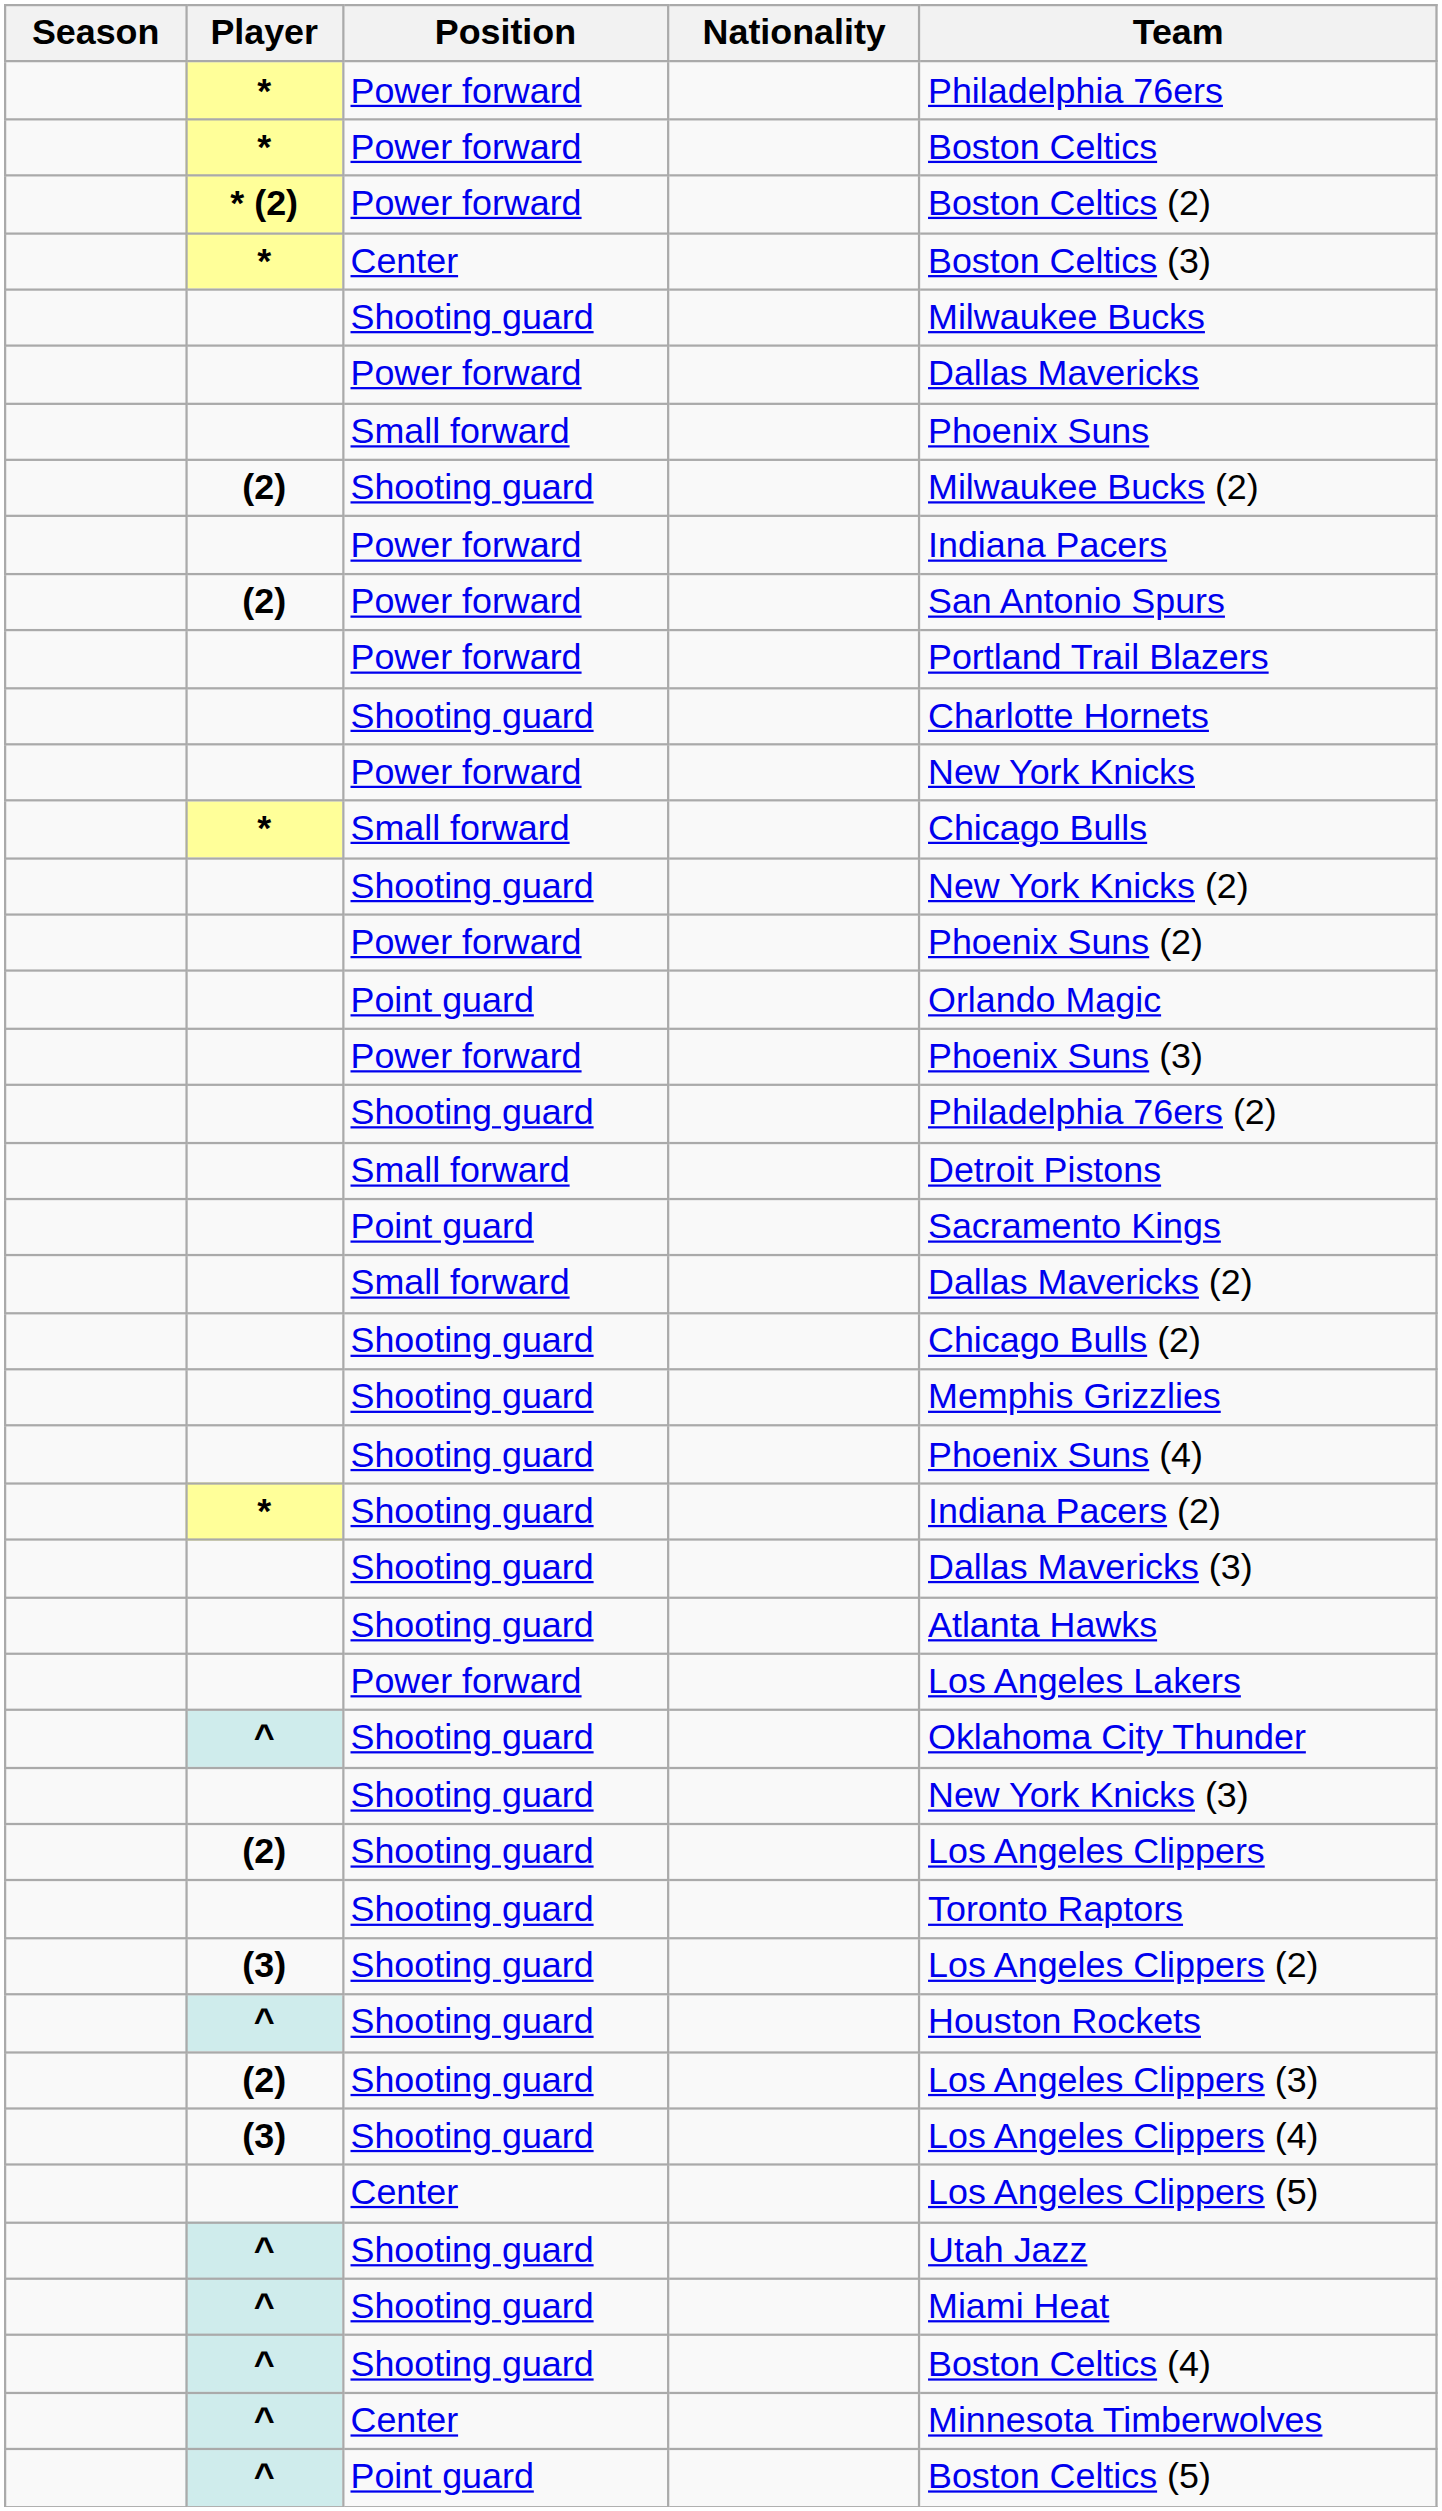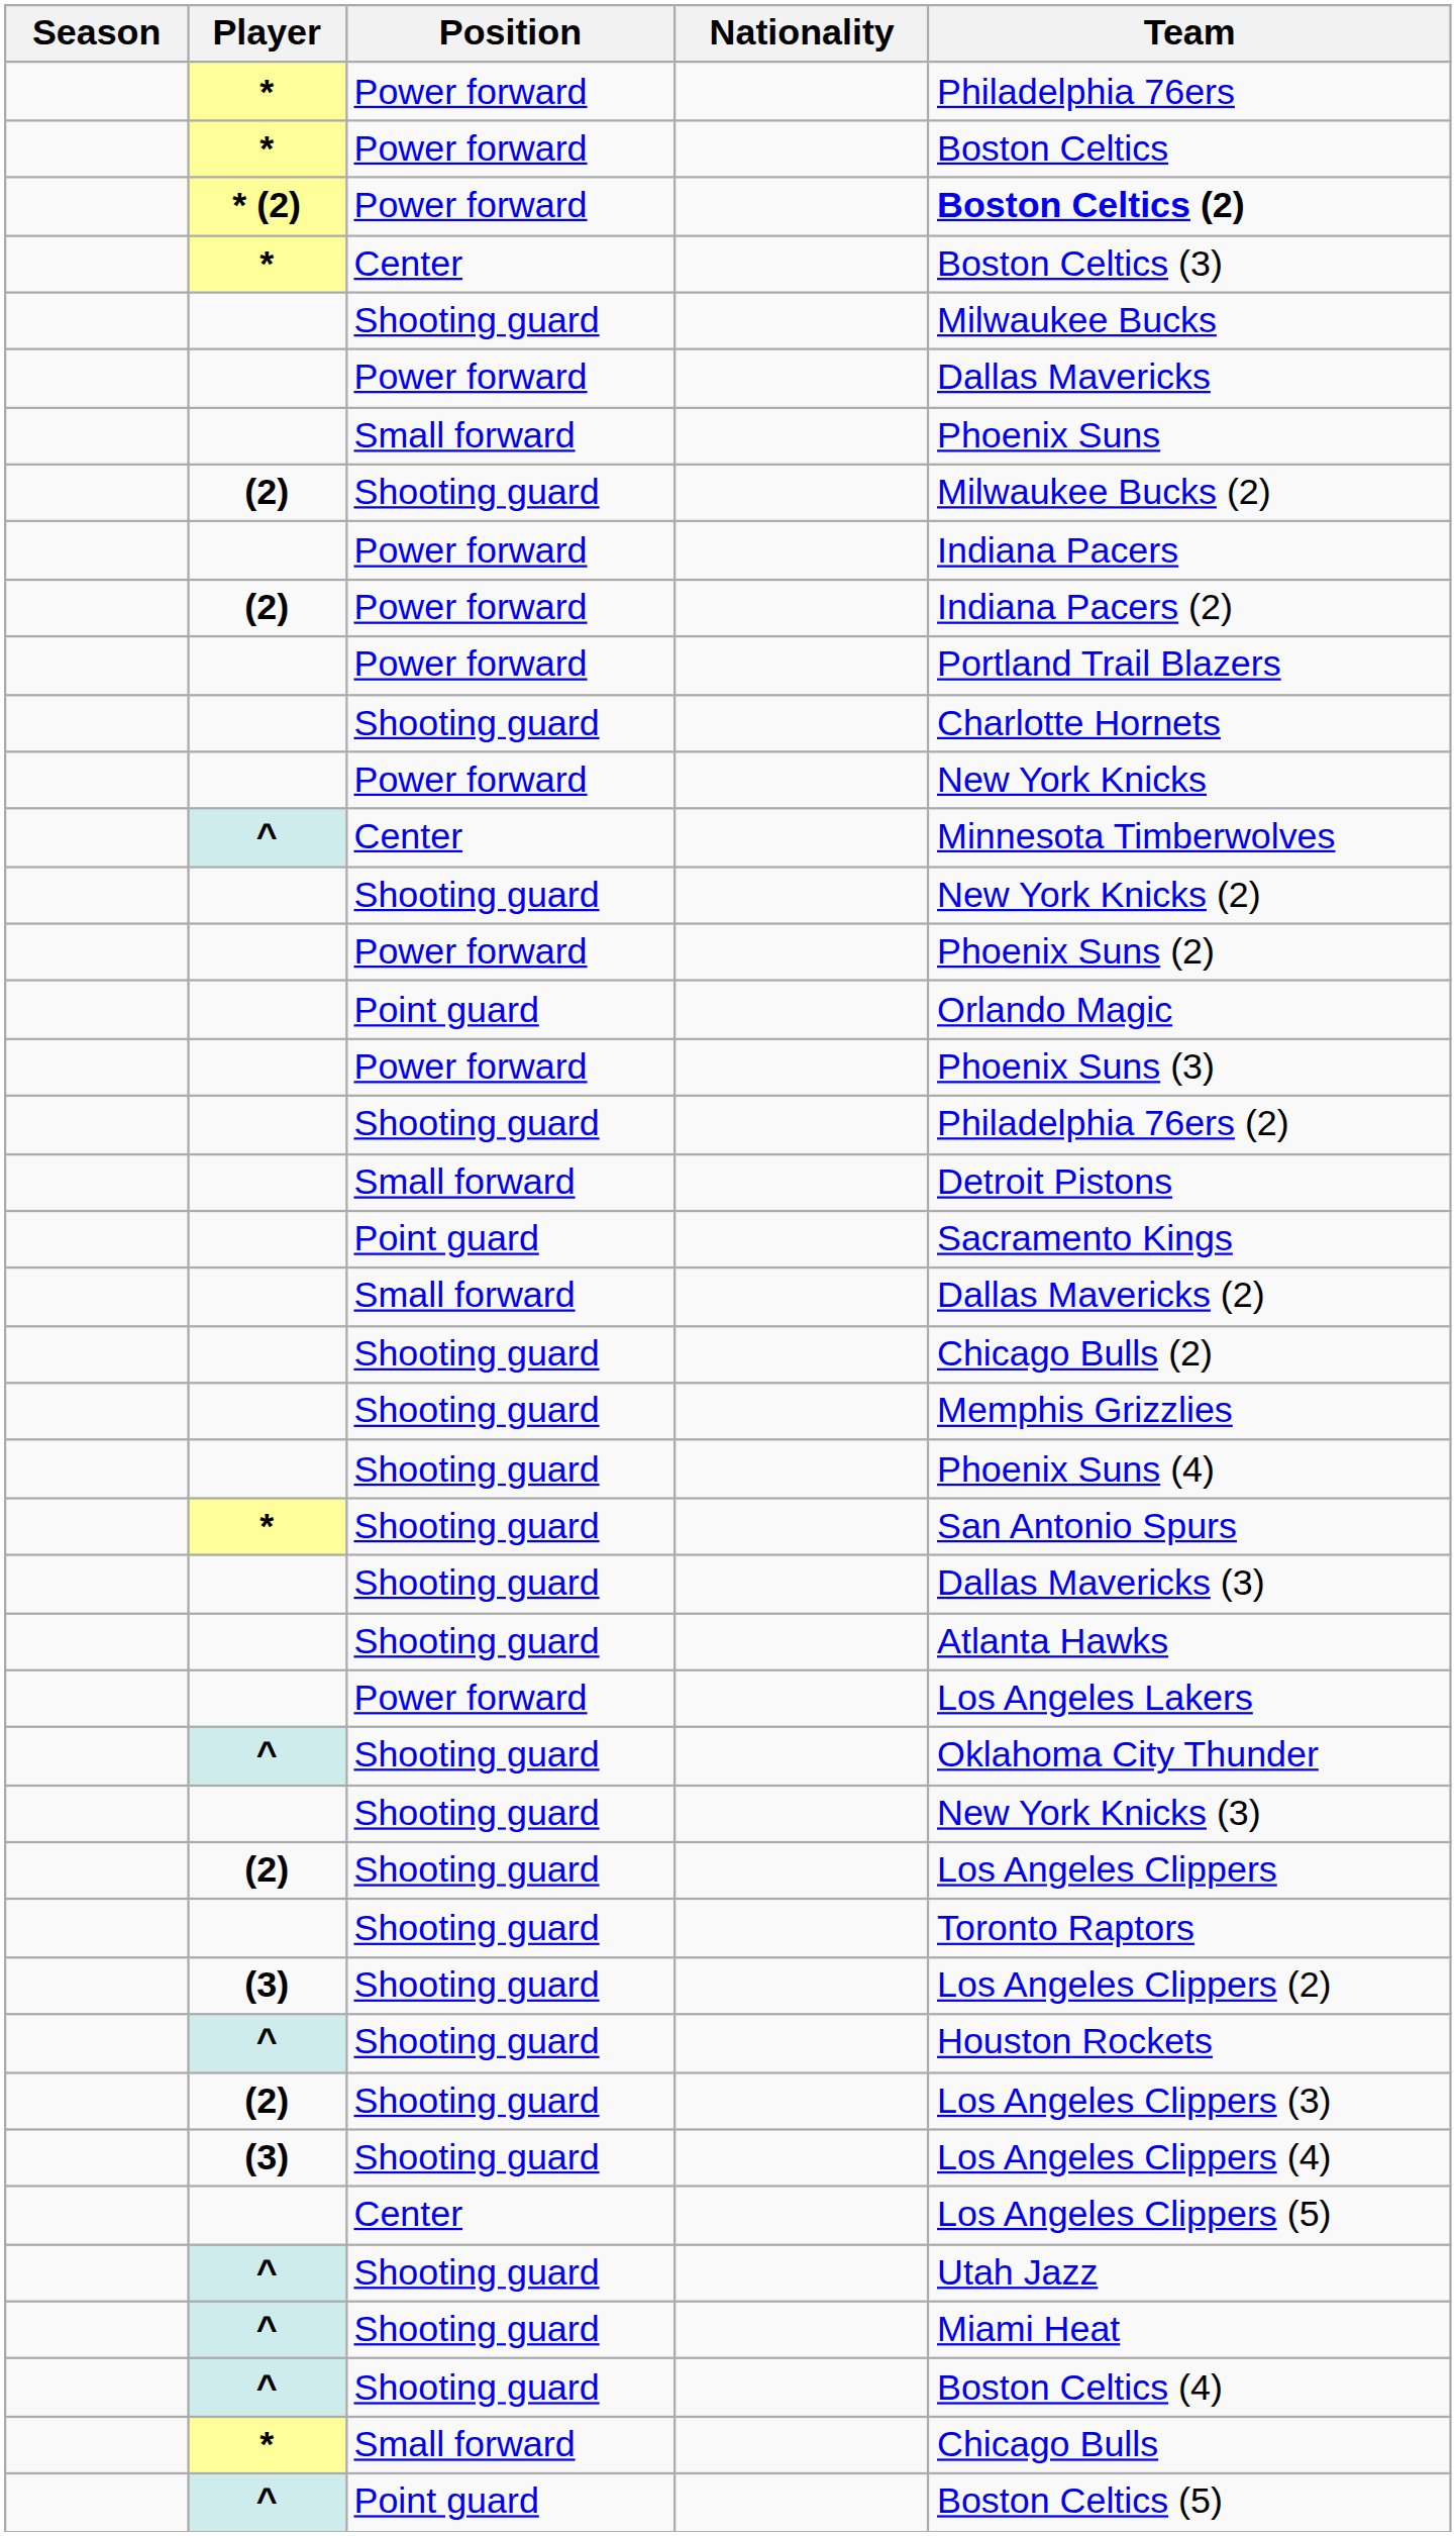* (2) | Team: normal -> bold
(2) / Power forward | Team: San Antonio Spurs -> Indiana Pacers (2)
rows swapped: * / Small forward <-> ^ / Center
* / Shooting guard | Team: Indiana Pacers (2) -> San Antonio Spurs
